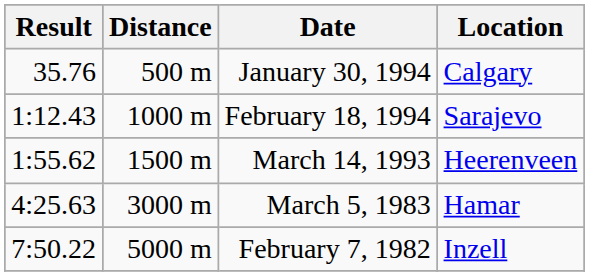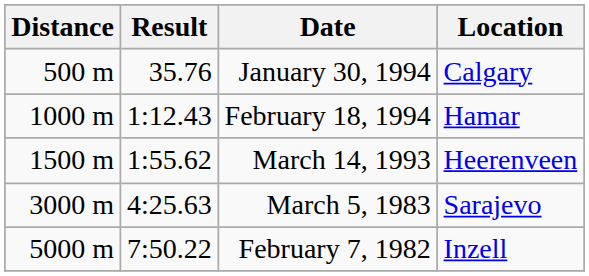columns swapped: Distance <-> Result
February 18, 1994 | Location: Sarajevo -> Hamar
March 5, 1983 | Location: Hamar -> Sarajevo
